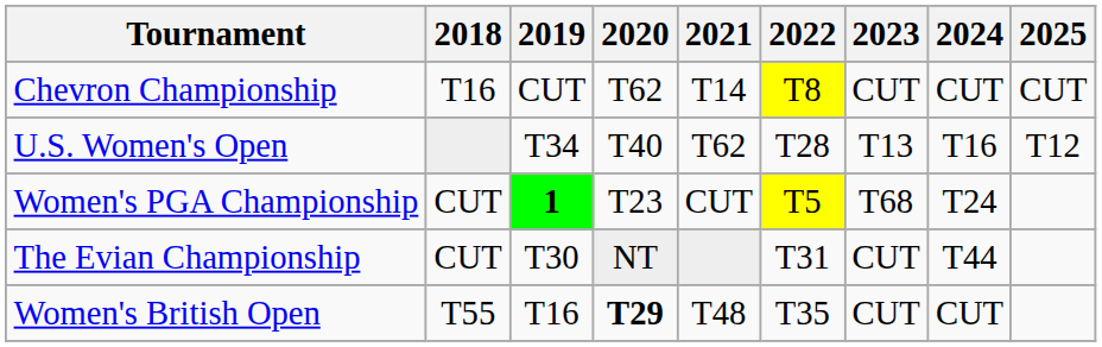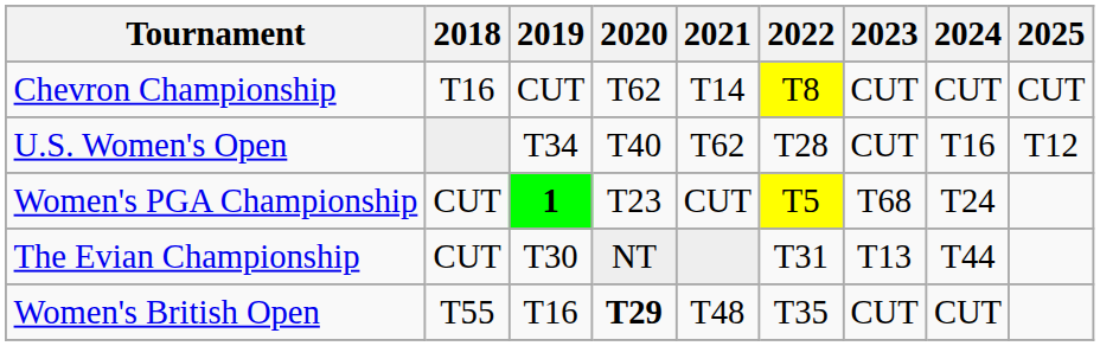U.S. Women's Open | 2023: T13 -> CUT
The Evian Championship | 2023: CUT -> T13
